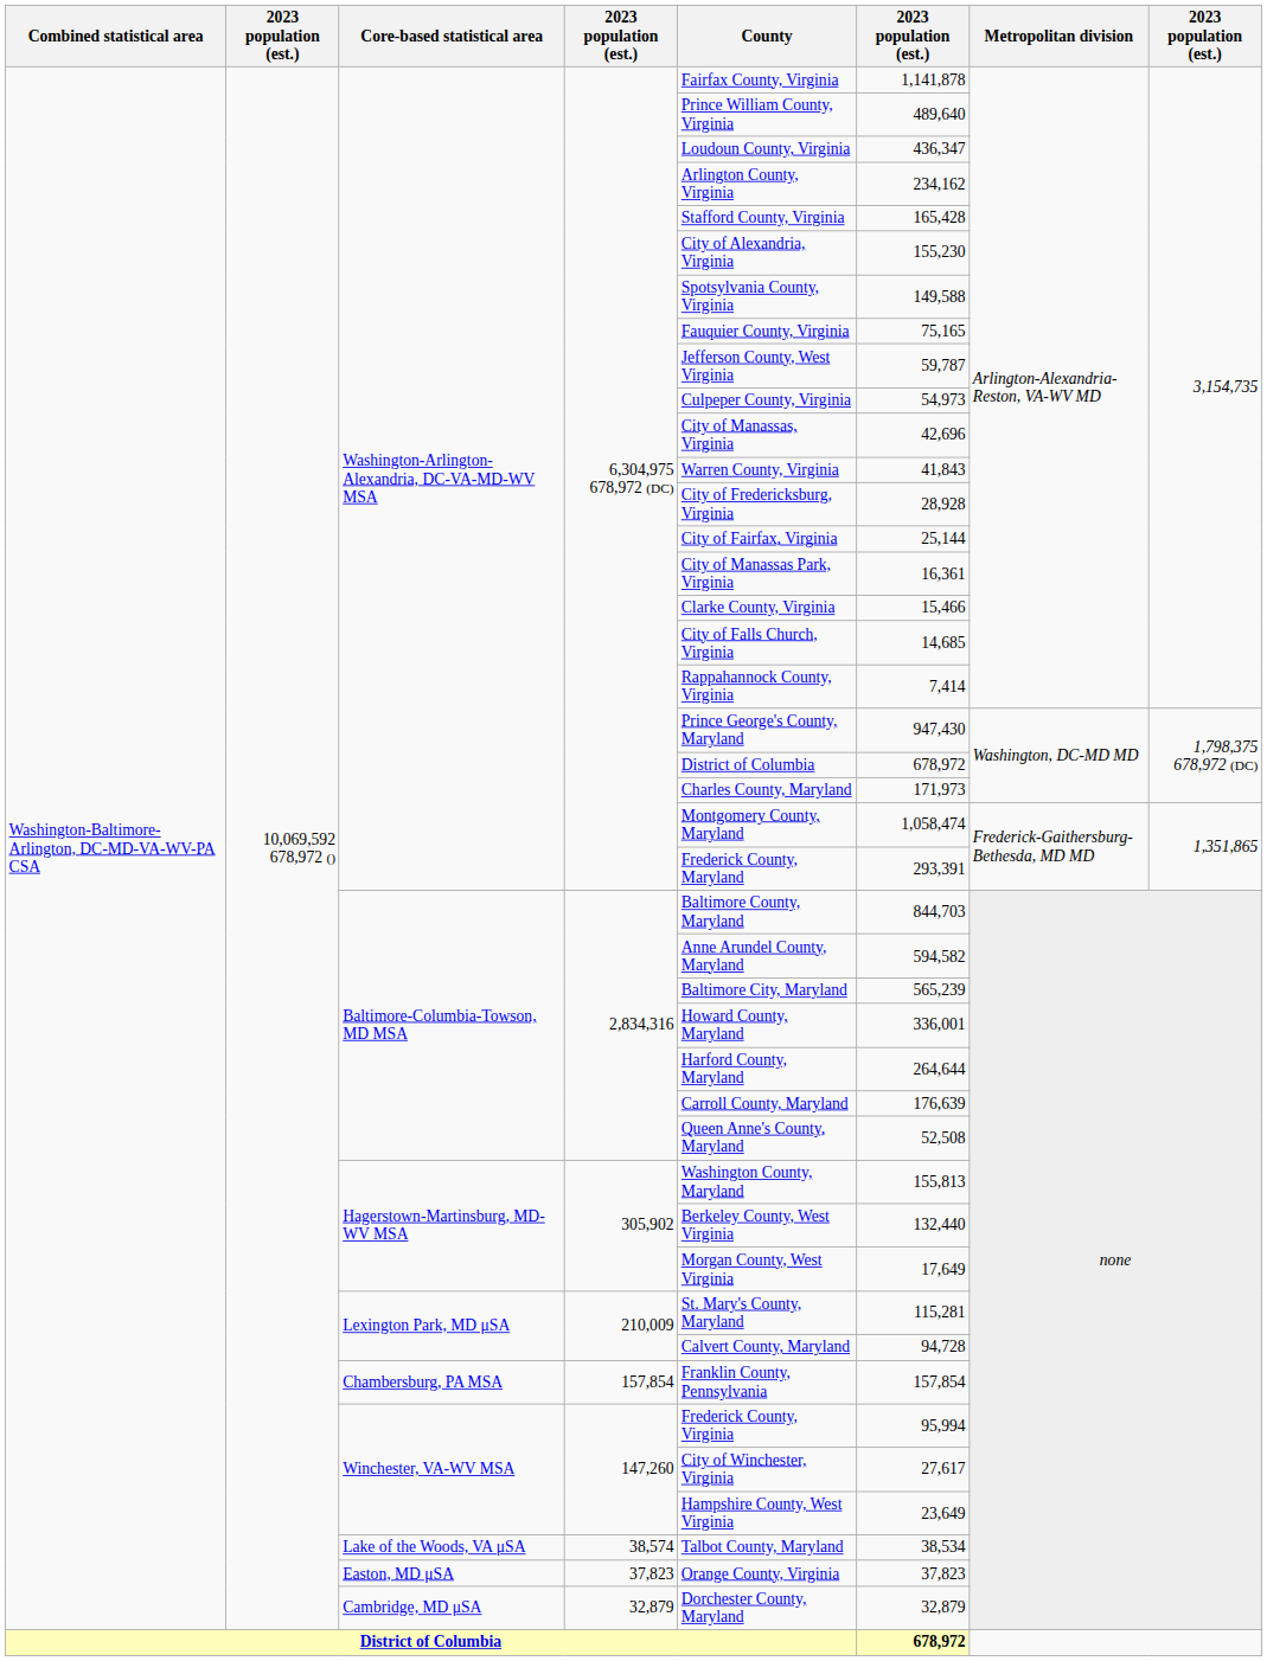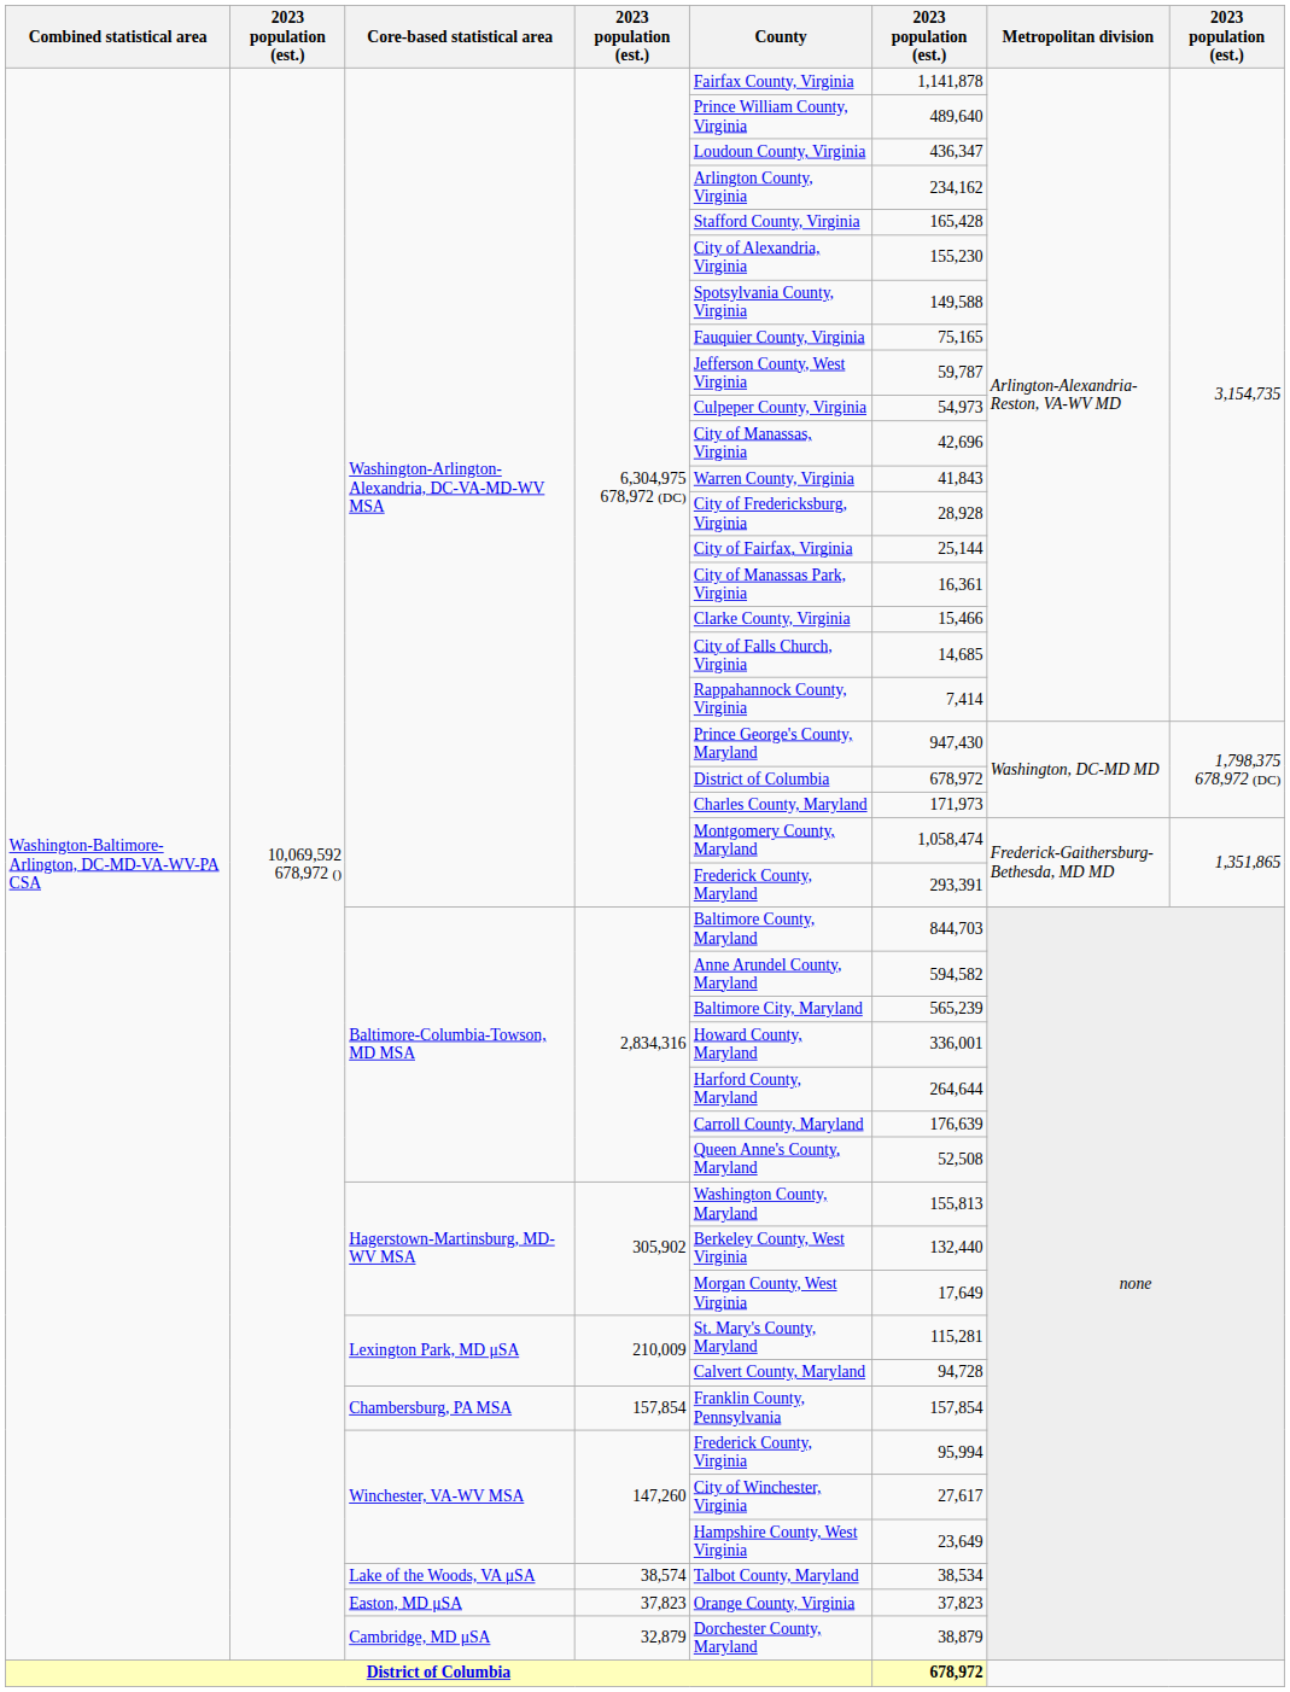Cambridge, MD μSA | column 6: 32,879 -> 38,879
